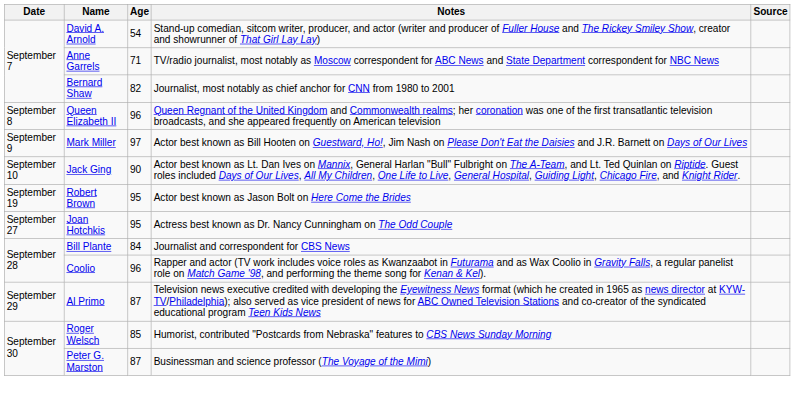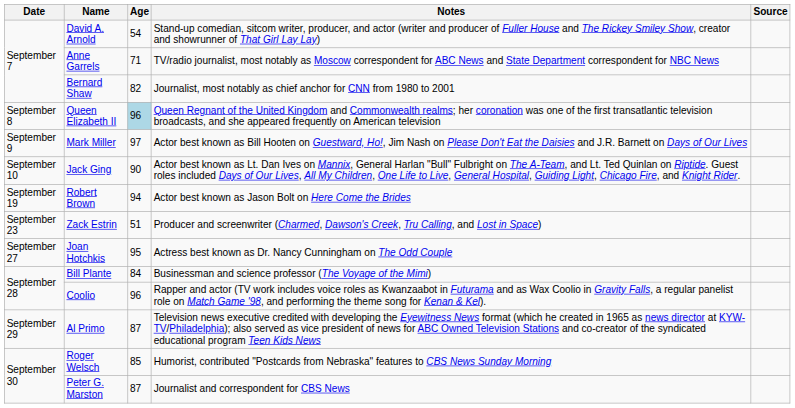Queen Elizabeth II | Age: no background -> lightblue background
Robert Brown | Age: 95 -> 94
+ row: September 23 | Zack Estrin | 51 | Producer and screenwriter (Charmed, Dawson's Creek, Tru Calling, and Lost in Space)
Bill Plante | Notes: Journalist and correspondent for CBS News -> Businessman and science professor (The Voyage of the Mimi)
Peter G. Marston | Notes: Businessman and science professor (The Voyage of the Mimi) -> Journalist and correspondent for CBS News
